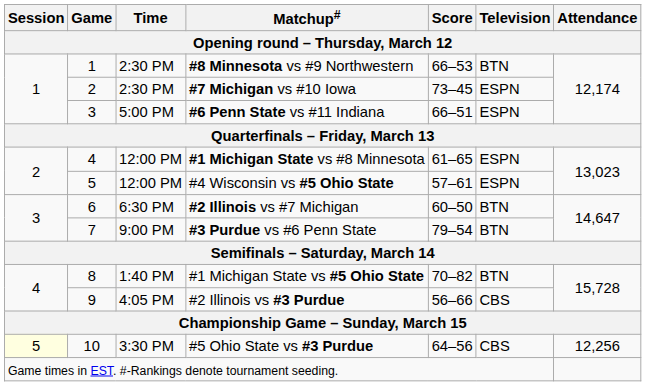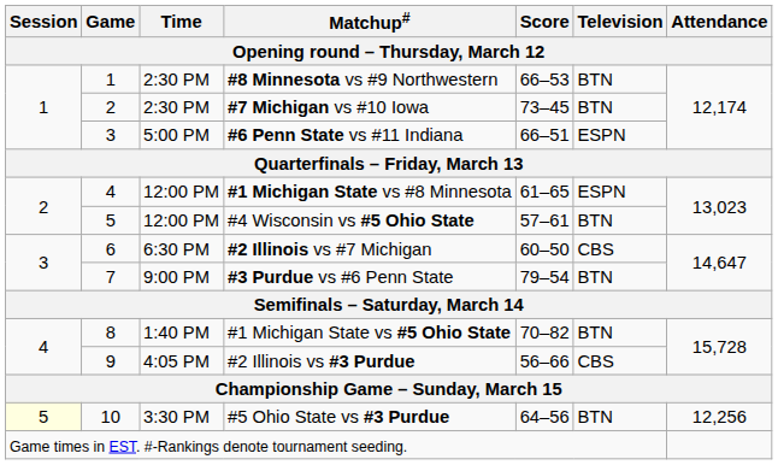#7 Michigan vs #10 Iowa | Television: ESPN -> BTN
#4 Wisconsin vs #5 Ohio State | Television: ESPN -> BTN
#2 Illinois vs #7 Michigan | Television: BTN -> CBS
#5 Ohio State vs #3 Purdue | Television: CBS -> BTN
